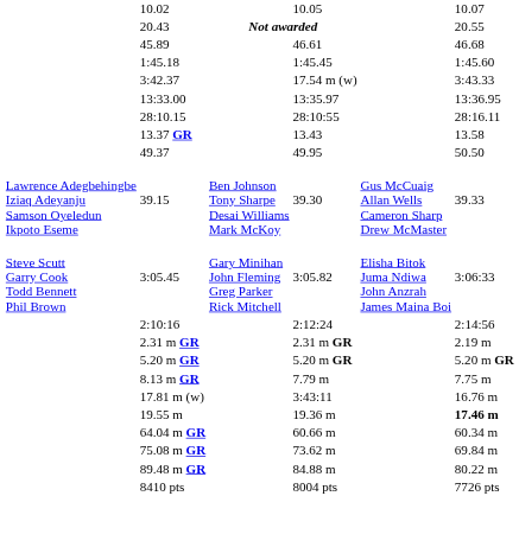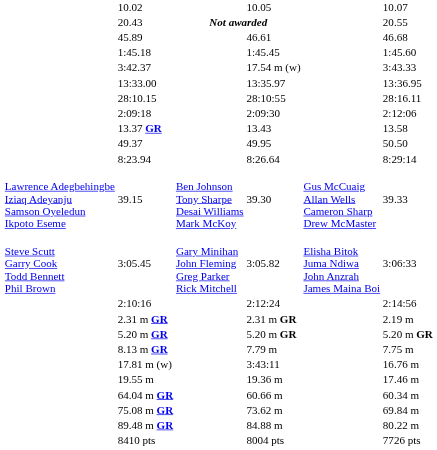+ row: 2:09:18 | 2:09:30 | 2:12:06
+ row: 8:23.94 | 8:26.64 | 8:29:14
19.55 m | column 7: bold -> normal
